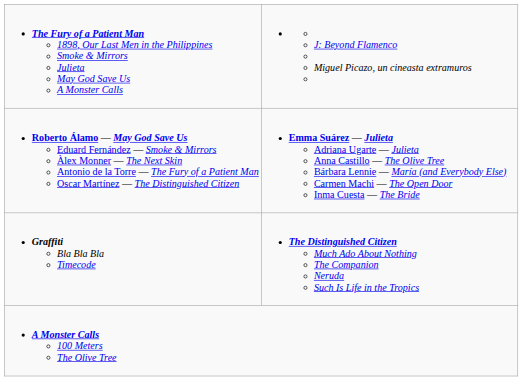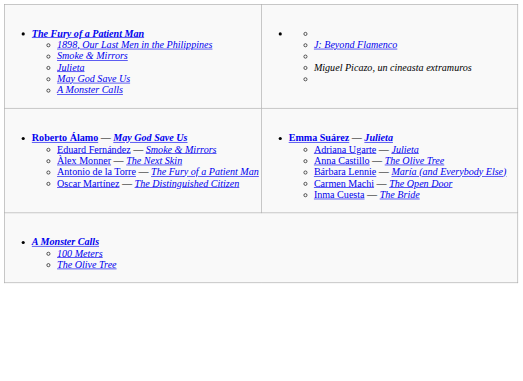- row: Graffiti Bla Bla Bla Timecode | The Distinguished Citizen Much Ado About Nothing The Companion Neruda Such Is Life in the Tropics
